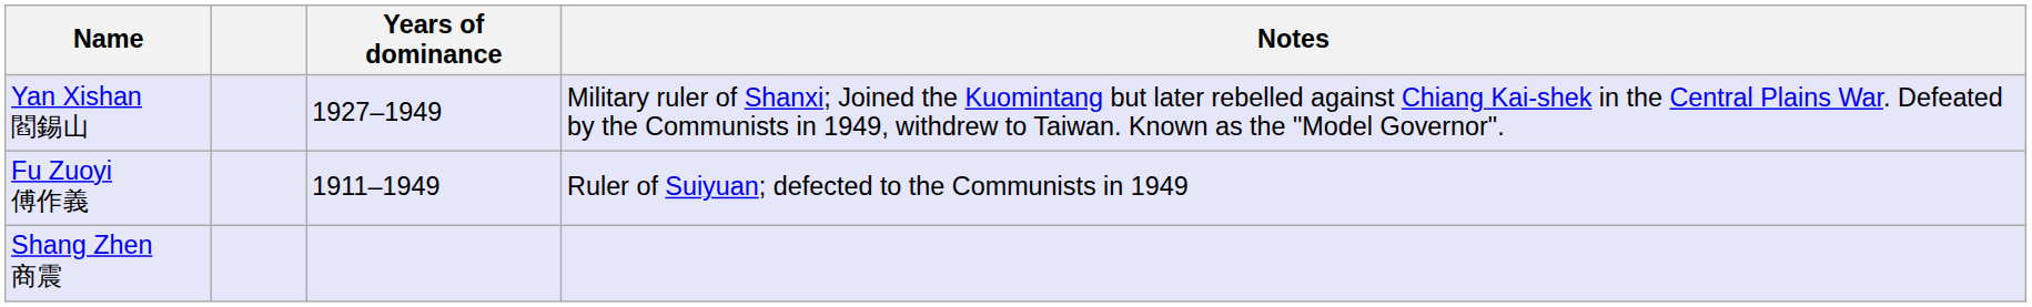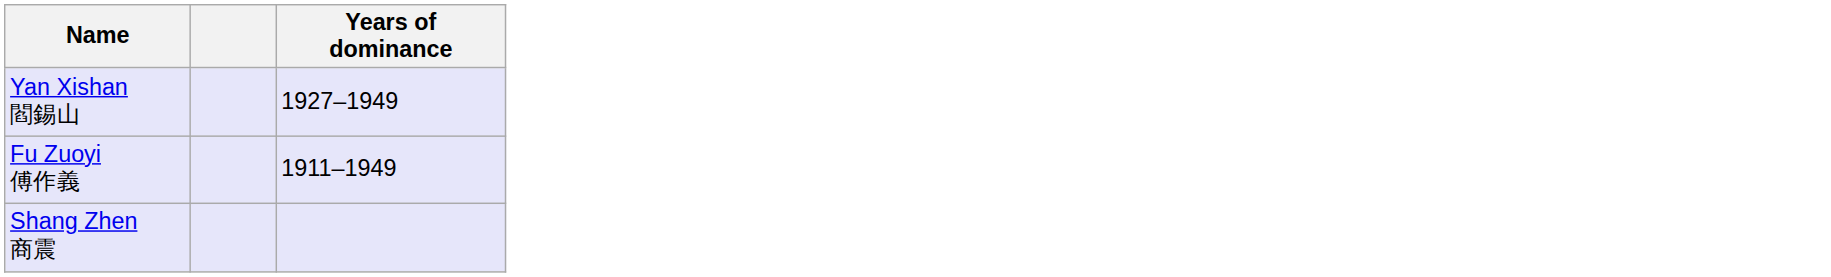- column: Notes | Military ruler of Shanxi; Joined the Kuomintang but later rebelled against Chiang Kai-shek in the Central Plains War. Defeated by the Communists in 1949, withdrew to Taiwan. Known as the "Model Governor". | Ruler of Suiyuan; defected to the Communists in 1949
